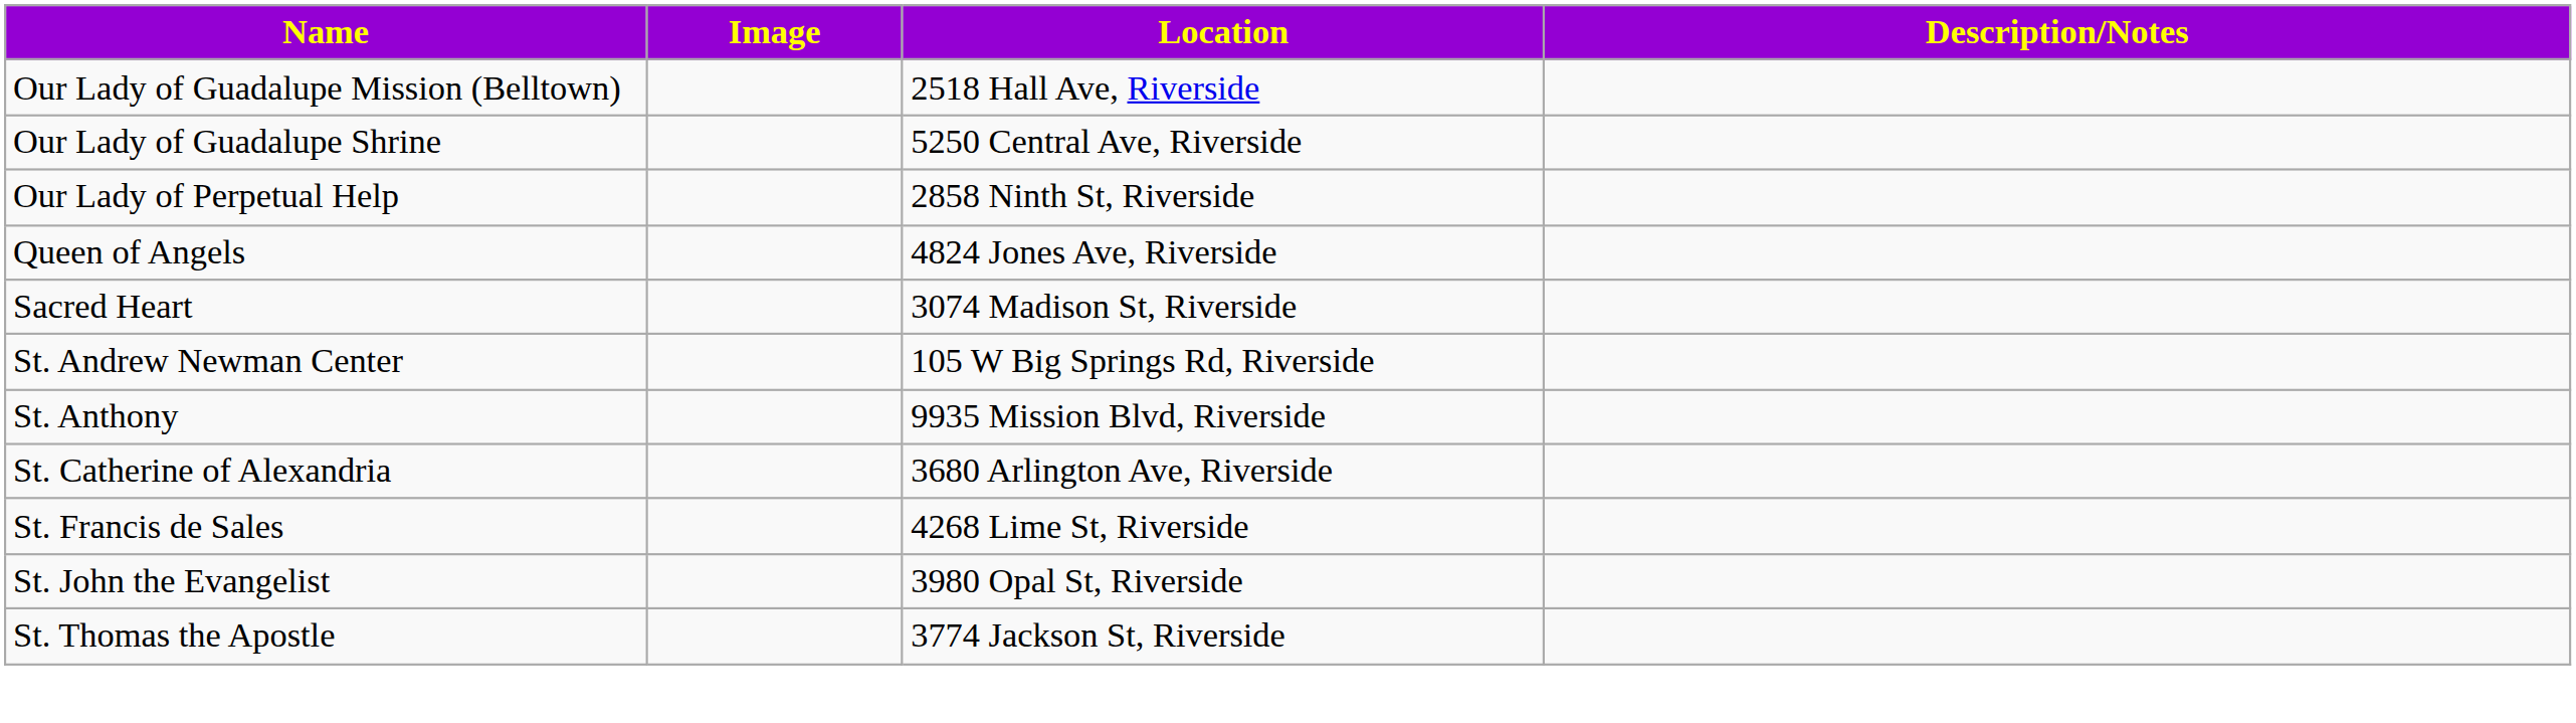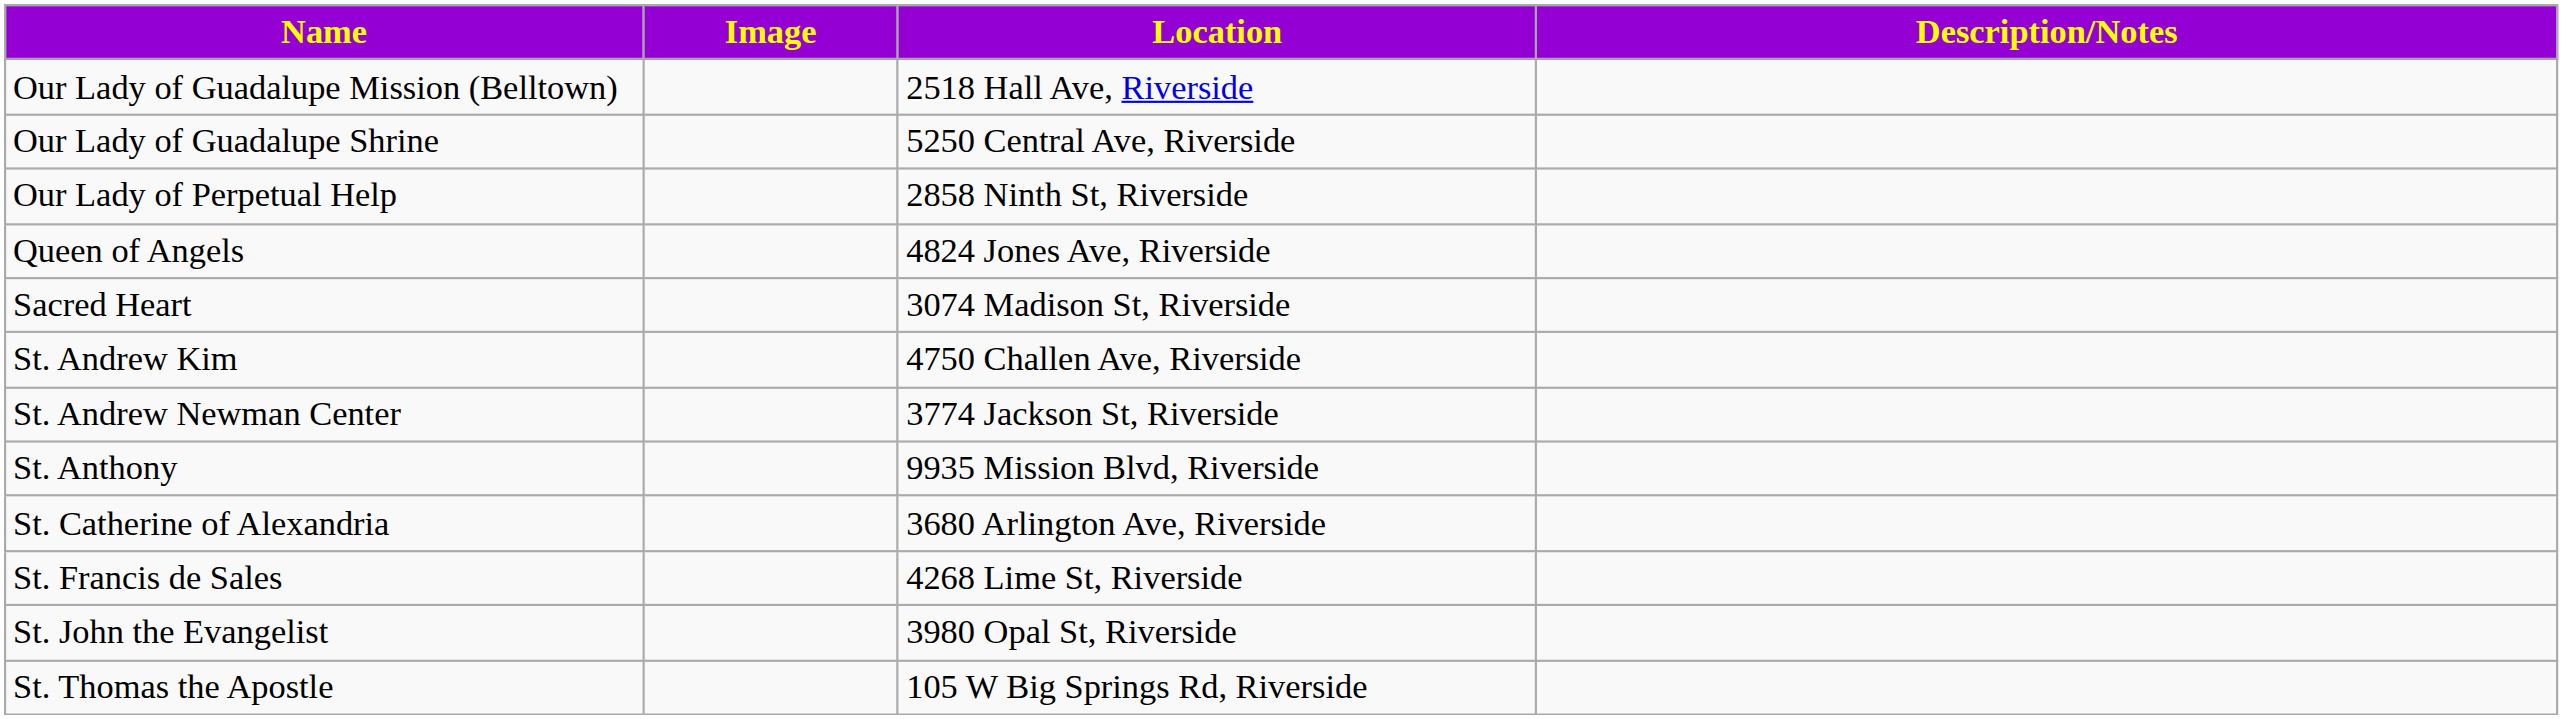+ row: St. Andrew Kim | 4750 Challen Ave, Riverside
St. Andrew Newman Center | Location: 105 W Big Springs Rd, Riverside -> 3774 Jackson St, Riverside
St. Thomas the Apostle | Location: 3774 Jackson St, Riverside -> 105 W Big Springs Rd, Riverside
